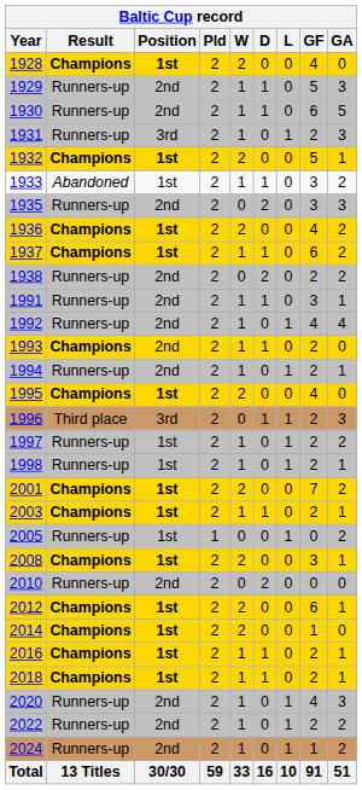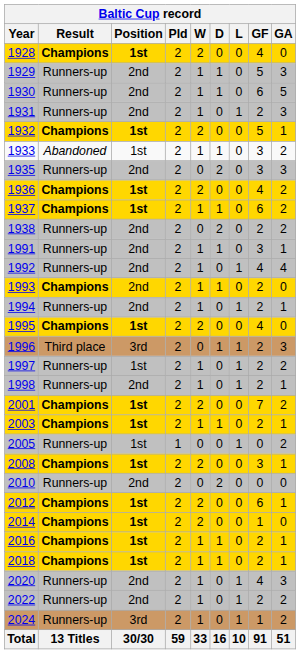1931 | Position: 3rd -> 2nd
1998 | Position: 1st -> 2nd
2024 | Position: 2nd -> 3rd
